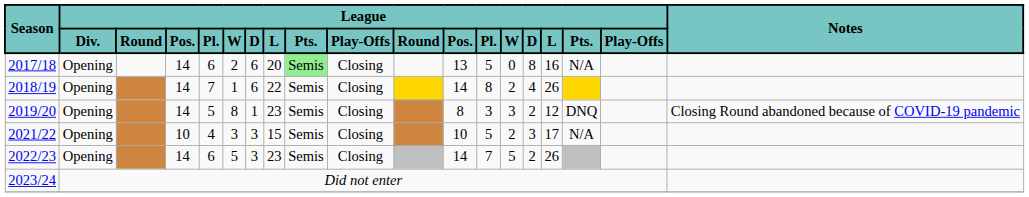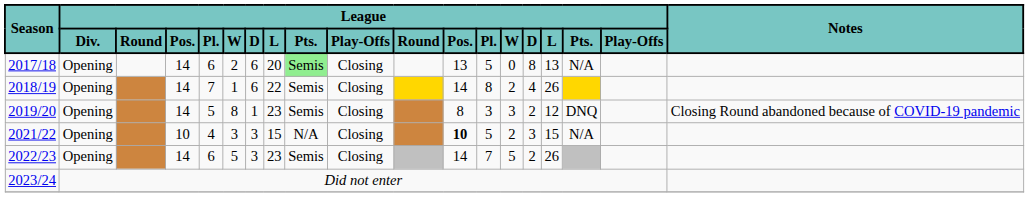2017/18 | column 16: 16 -> 13
2021/22 | column 9: Semis -> N/A
2021/22 | column 12: normal -> bold
2021/22 | column 16: 17 -> 15
